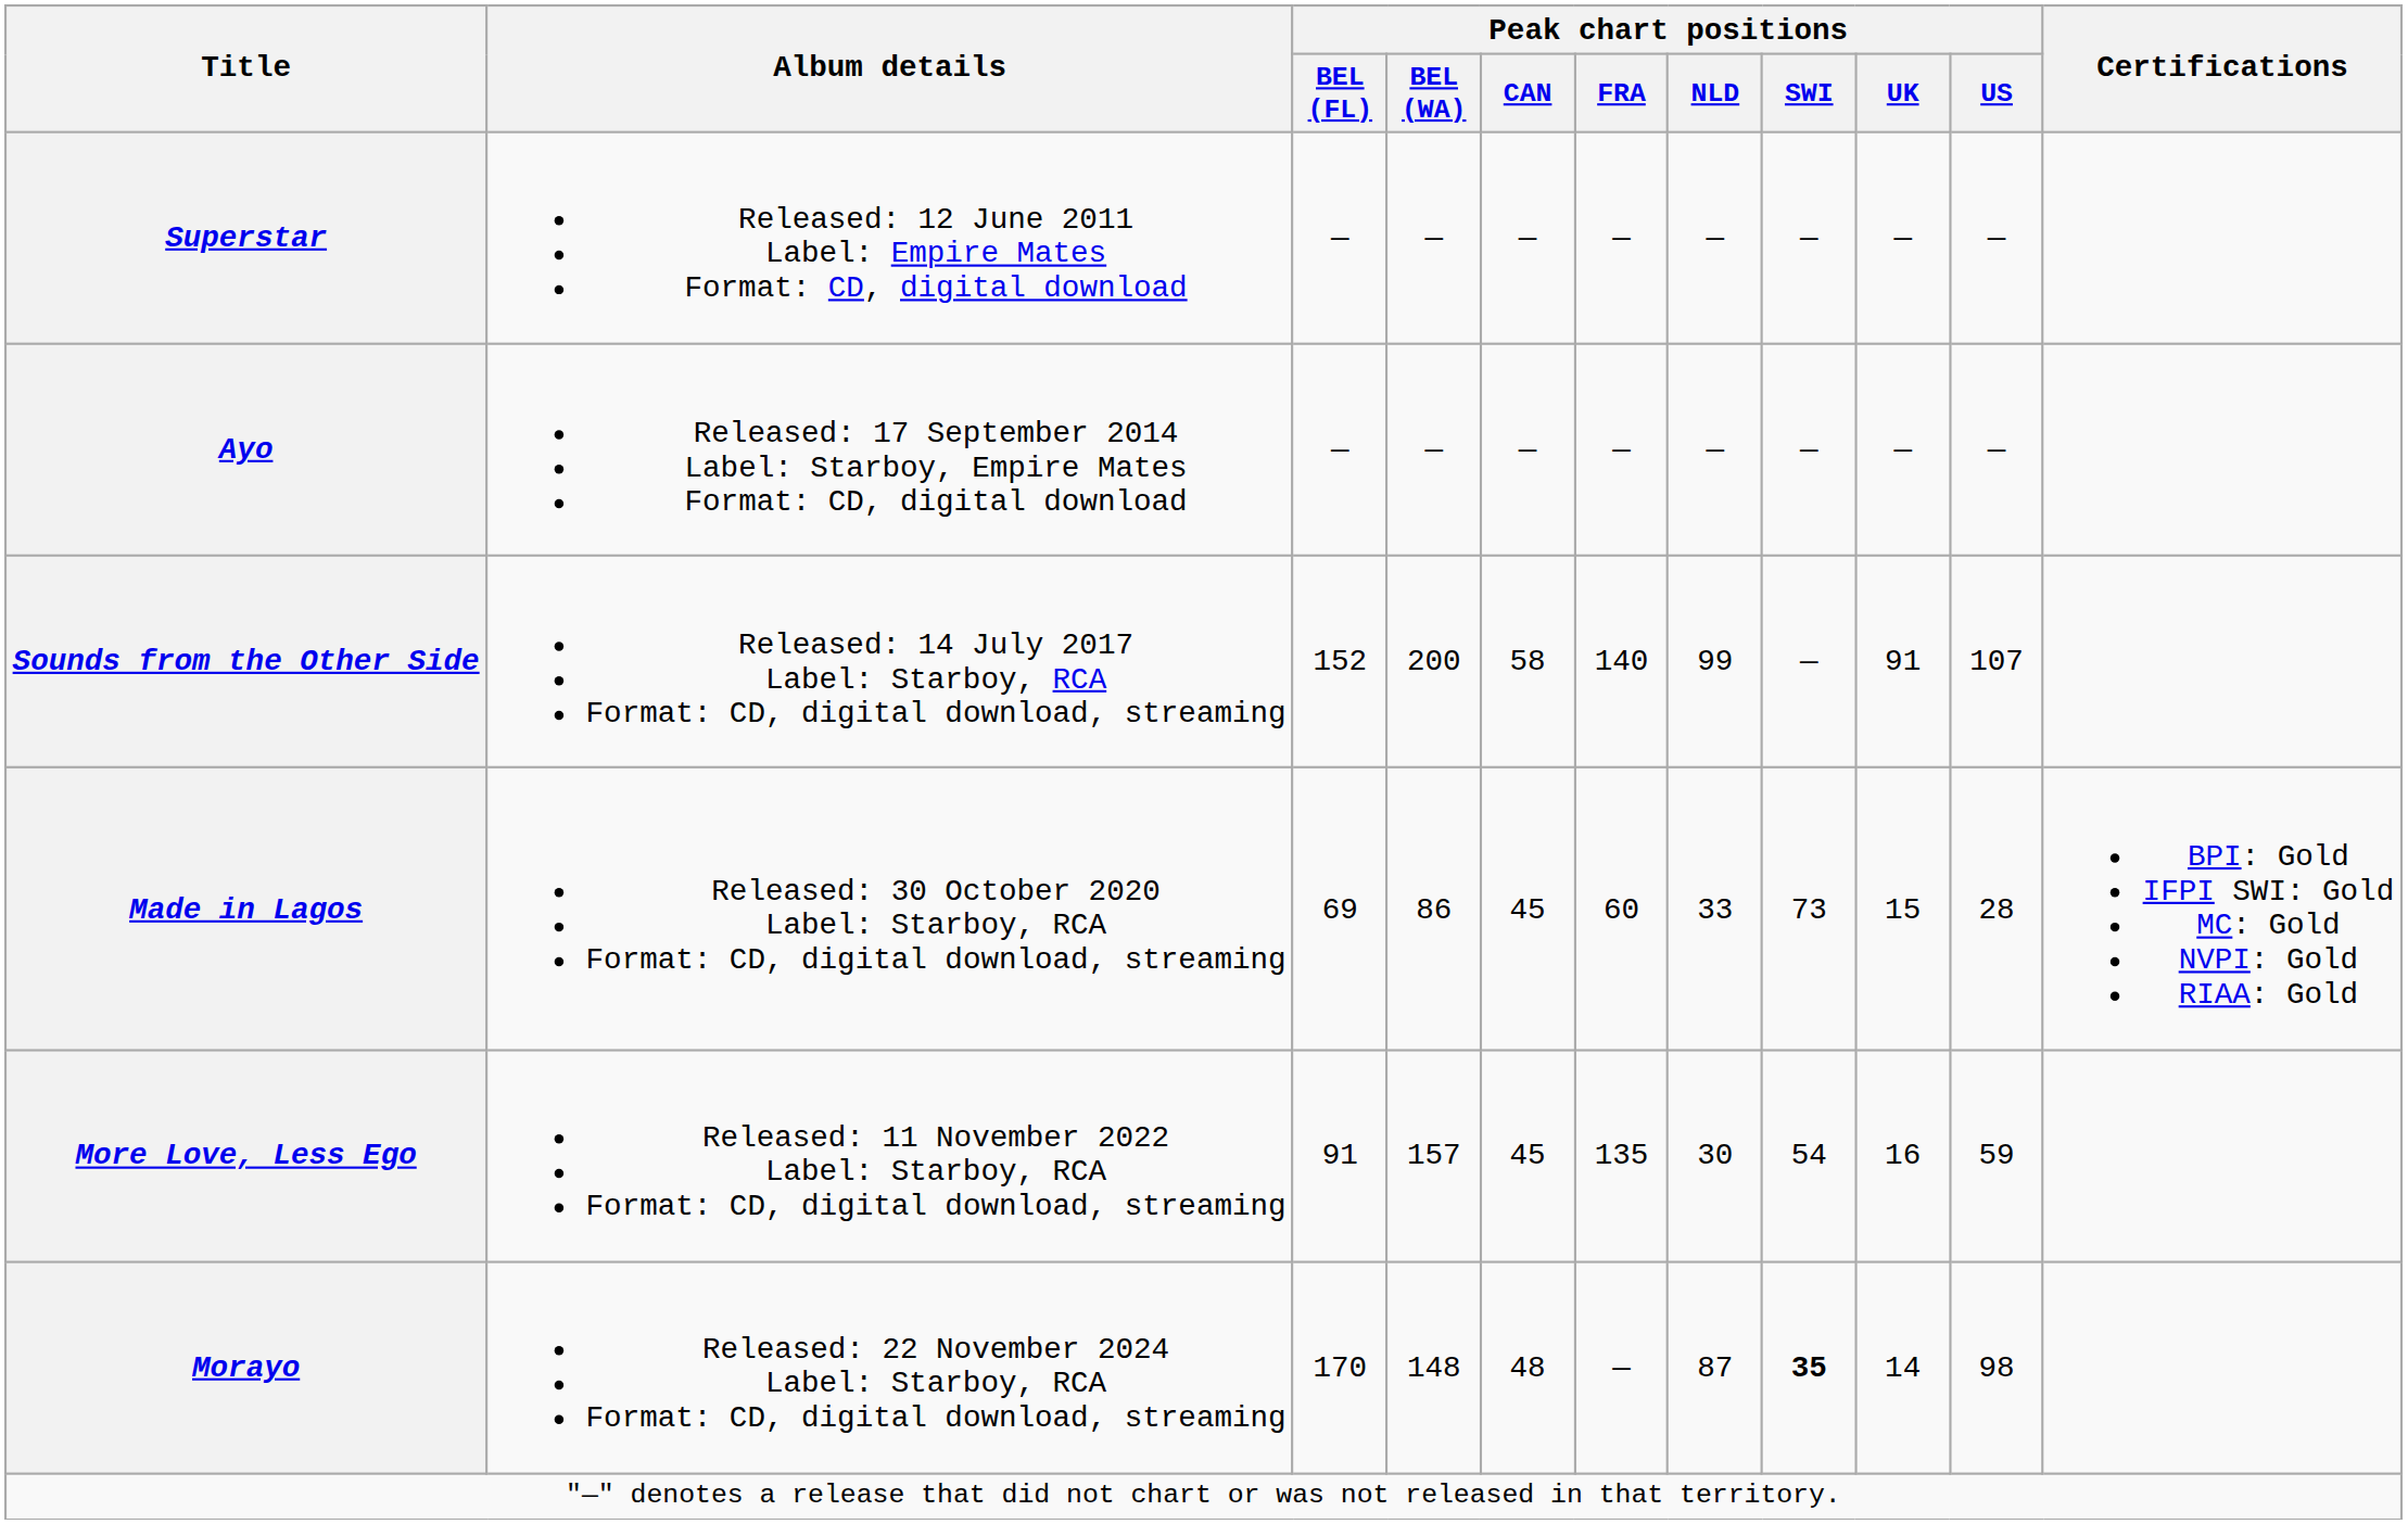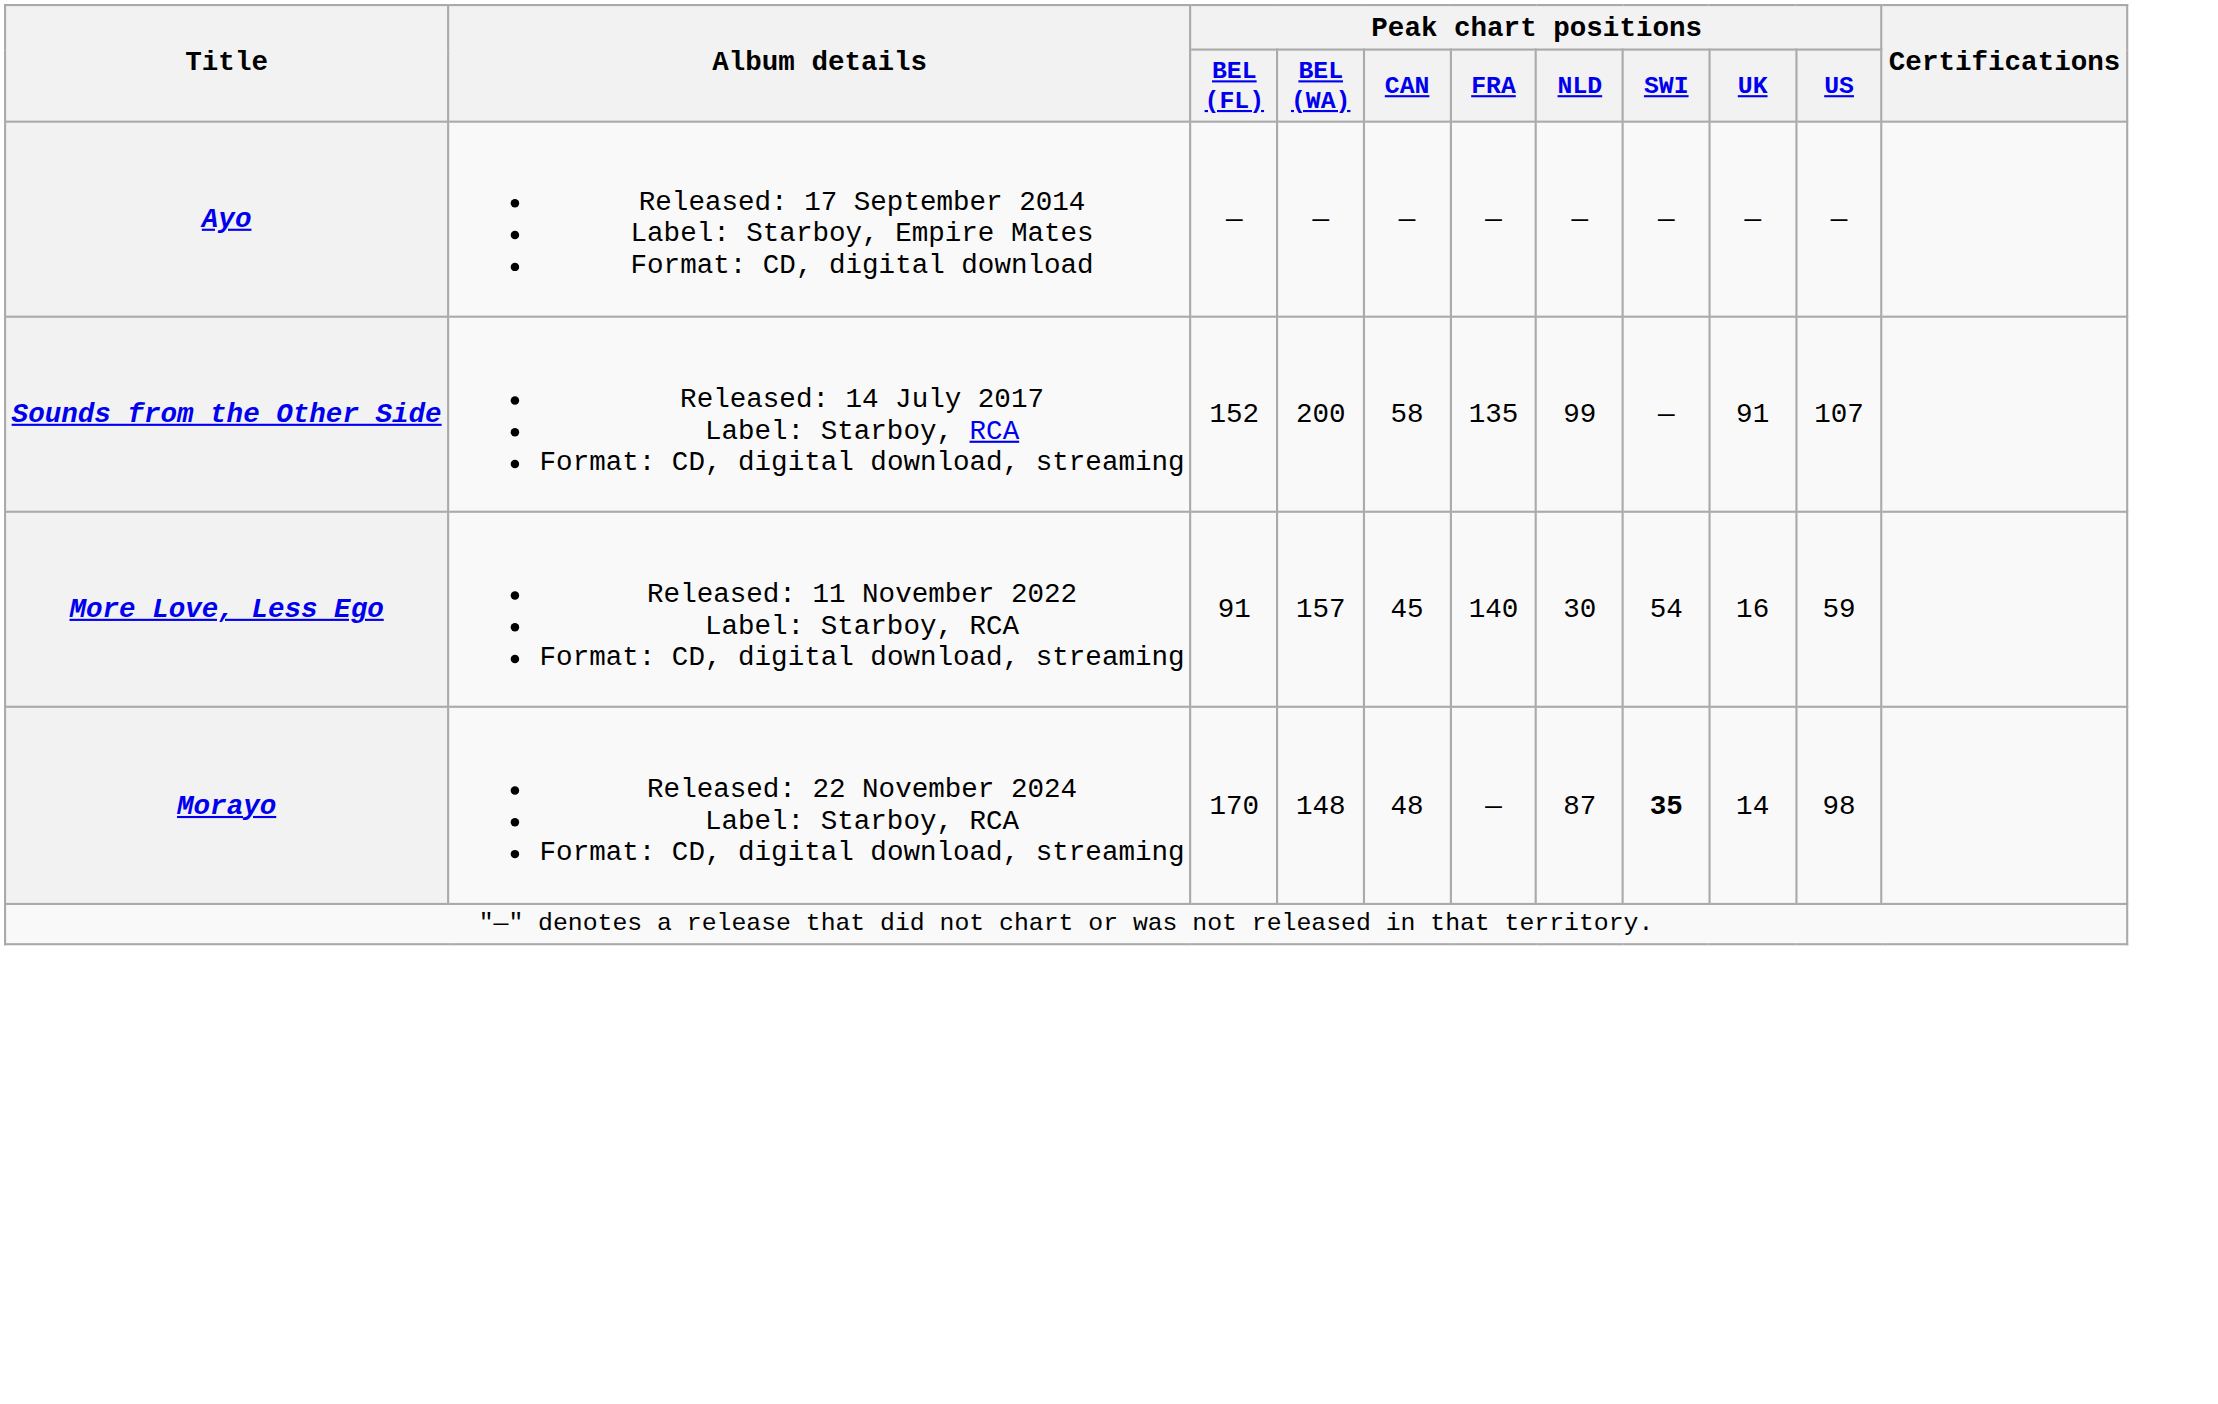- row: Superstar | Released: 12 June 2011 Label: Empire Mates Format: CD, digital download | — | — | — | — | — | — | — | —
Sounds from the Other Side | Peak chart positions / FRA: 140 -> 135
- row: Made in Lagos | Released: 30 October 2020 Label: Starboy, RCA Format: CD, digital download, streaming | 69 | 86 | 45 | 60 | 33 | 73 | 15 | 28 | BPI: Gold IFPI SWI: Gold MC: Gold NVPI: Gold RIAA: Gold
More Love, Less Ego | Peak chart positions / FRA: 135 -> 140
